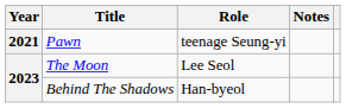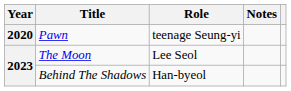Pawn | Year: 2021 -> 2020
